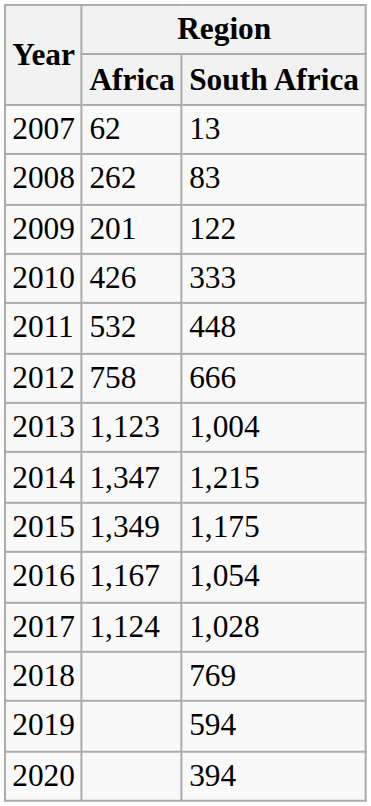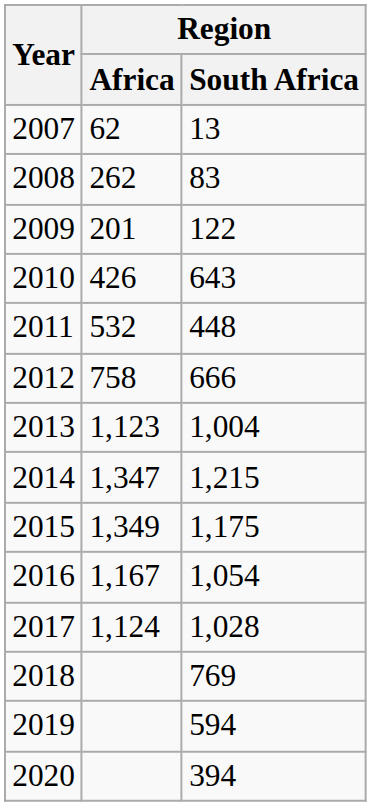2010 | Region / South Africa: 333 -> 643
